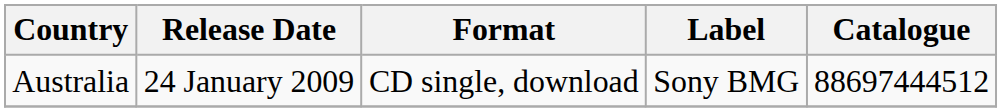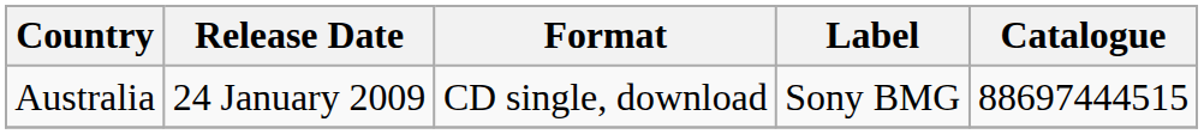Australia | Catalogue: 88697444512 -> 88697444515
